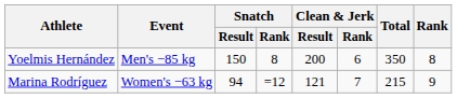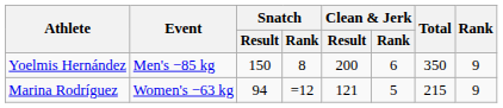Yoelmis Hernández | Rank: 8 -> 9
Marina Rodríguez | Clean & Jerk / Rank: 7 -> 5
